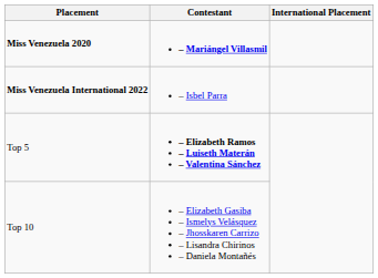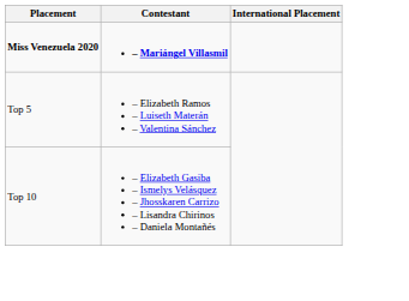- row: Miss Venezuela International 2022 | – Isbel Parra
Top 5 | Contestant: bold -> normal
